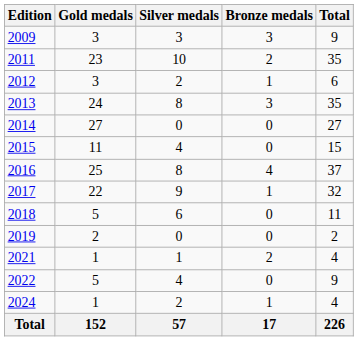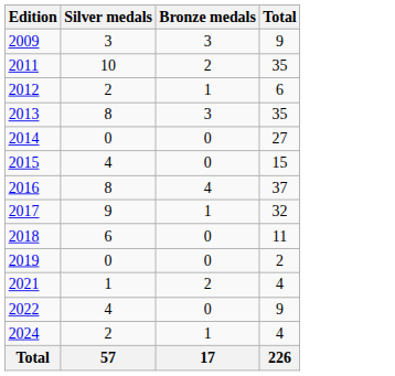- column: Gold medals | 3 | 23 | 3 | 24 | 27 | 11 | 25 | 22 | 5 | 2 | 1 | 5 | 1 | 152
